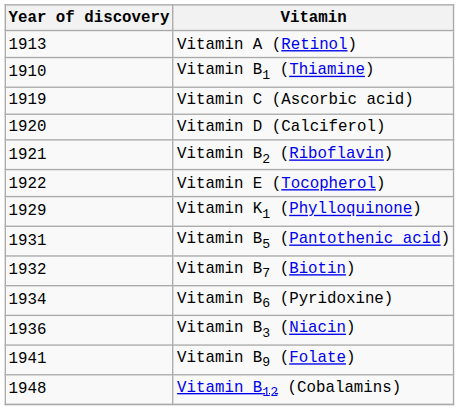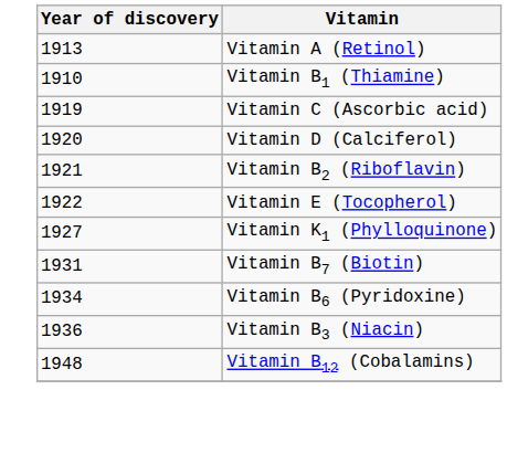Vitamin K1 (Phylloquinone) | Year of discovery: 1929 -> 1927
- row: 1931 | Vitamin B5 (Pantothenic acid)
Vitamin B7 (Biotin) | Year of discovery: 1932 -> 1931
- row: 1941 | Vitamin B9 (Folate)
